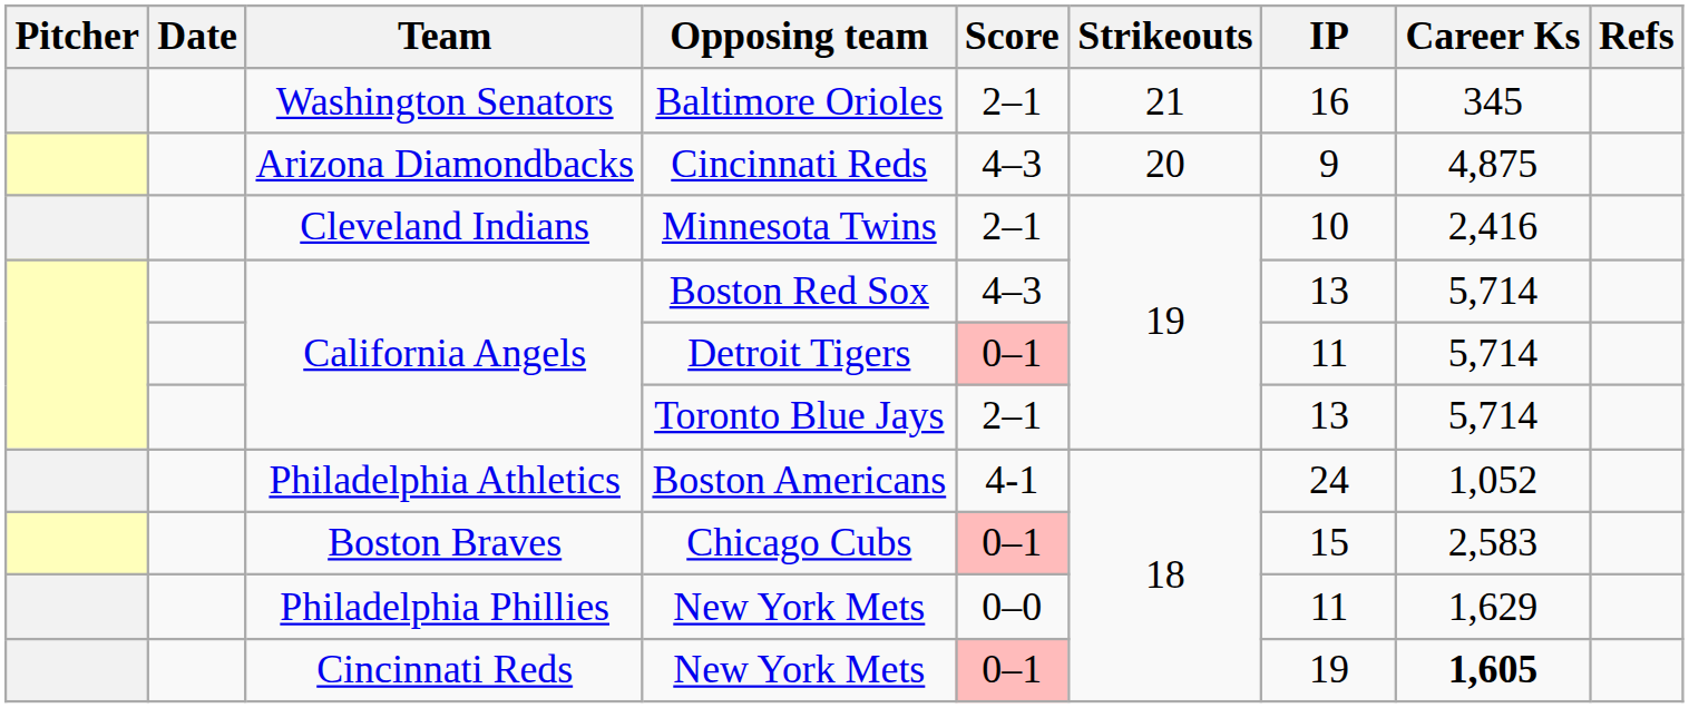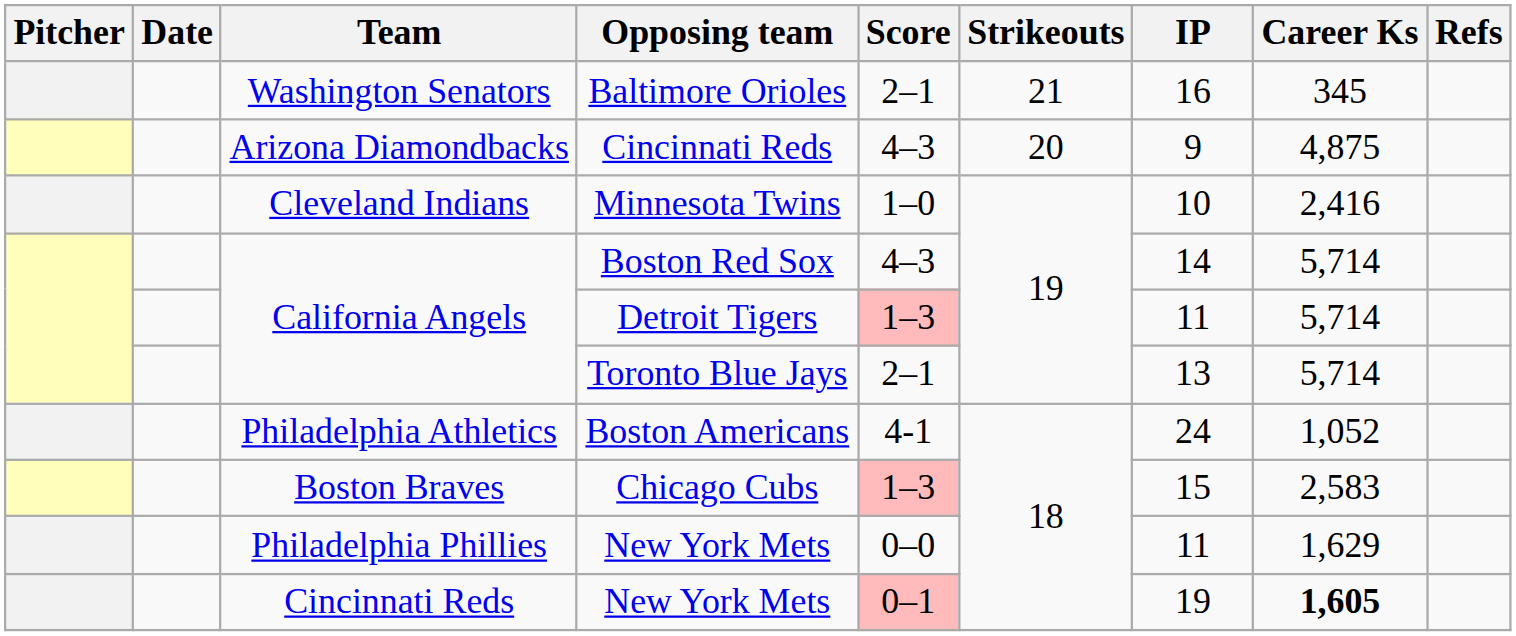Minnesota Twins | Score: 2–1 -> 1–0
Boston Red Sox | IP: 13 -> 14
Detroit Tigers | Score: 0–1 -> 1–3
Chicago Cubs | Score: 0–1 -> 1–3
